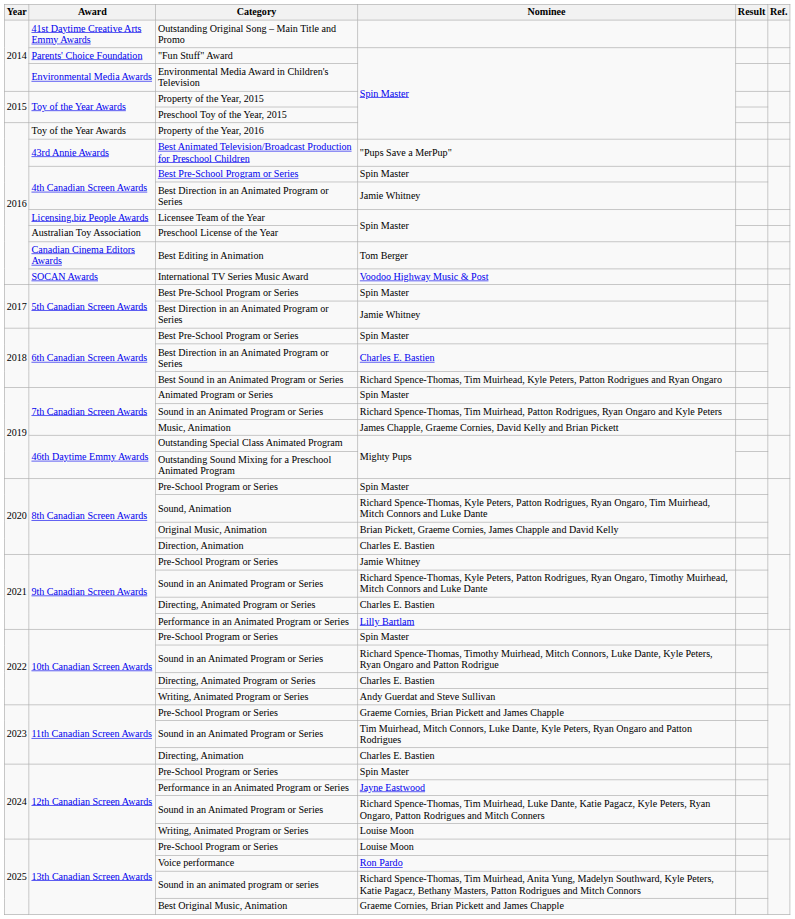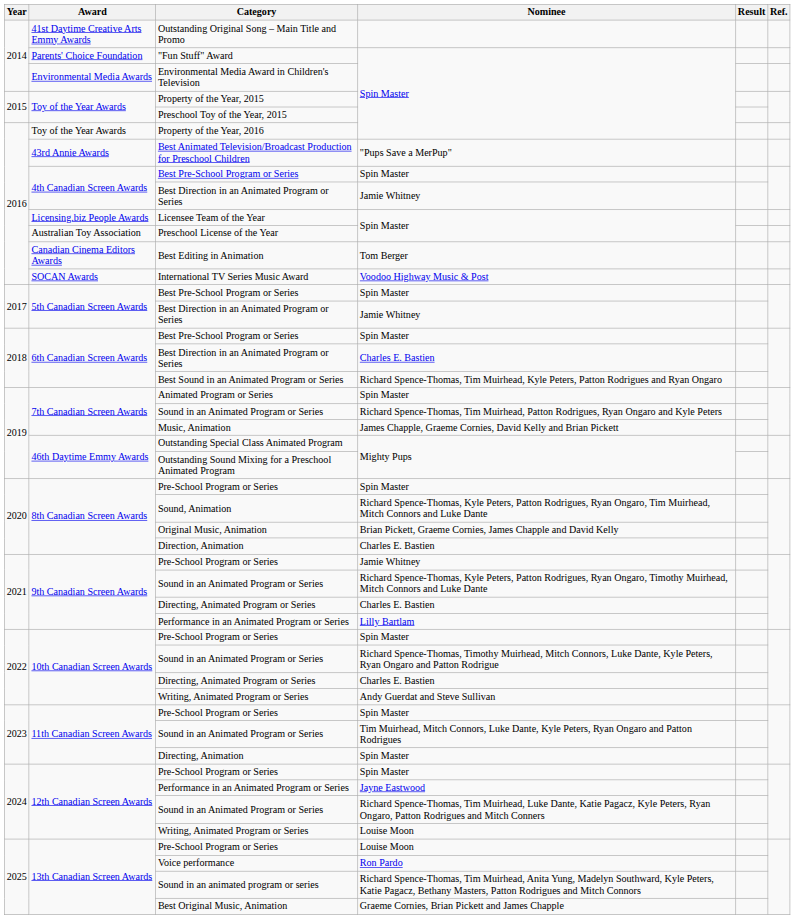11th Canadian Screen Awards / Pre-School Program or Series | Nominee: Graeme Cornies, Brian Pickett and James Chapple -> Spin Master
Directing, Animation | Nominee: Charles E. Bastien -> Spin Master
